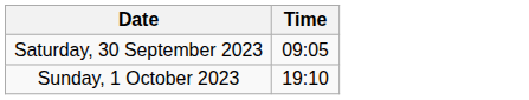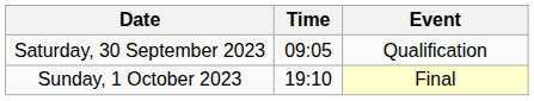+ column: Event | Qualification | Final
